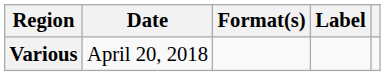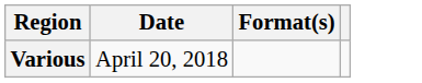- column: Label
